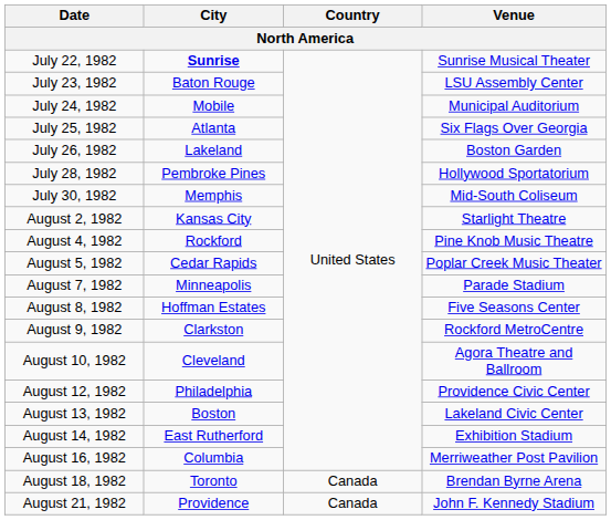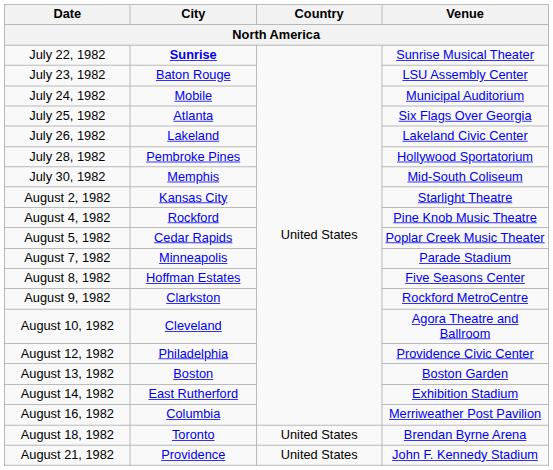July 26, 1982 | Venue: Boston Garden -> Lakeland Civic Center
August 13, 1982 | Venue: Lakeland Civic Center -> Boston Garden
August 18, 1982 | Country: Canada -> United States
August 21, 1982 | Country: Canada -> United States
